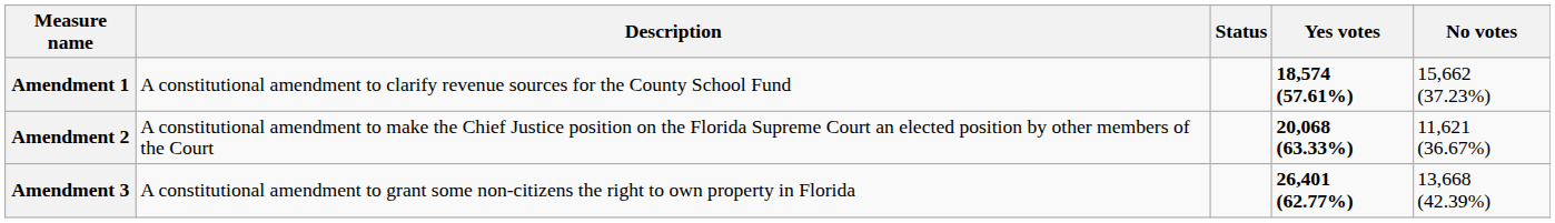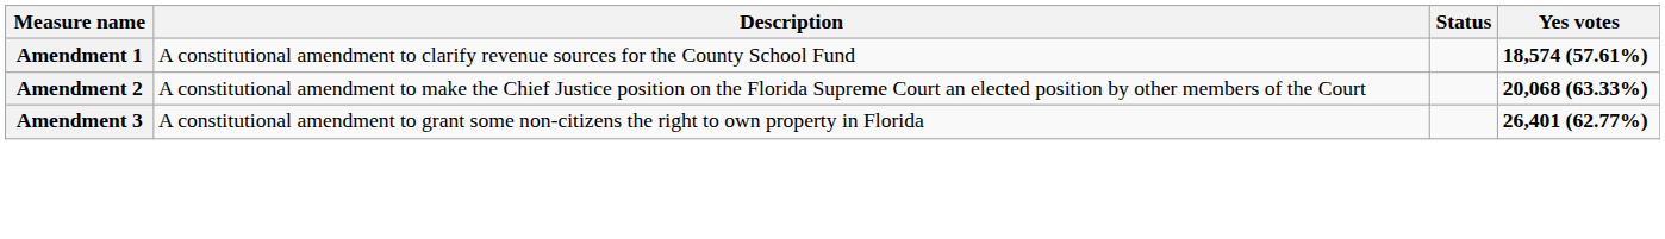- column: No votes | 15,662 (37.23%) | 11,621 (36.67%) | 13,668 (42.39%)
